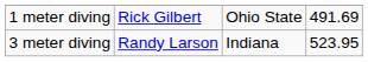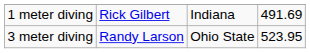1 meter diving | column 3: Ohio State -> Indiana
3 meter diving | column 3: Indiana -> Ohio State
